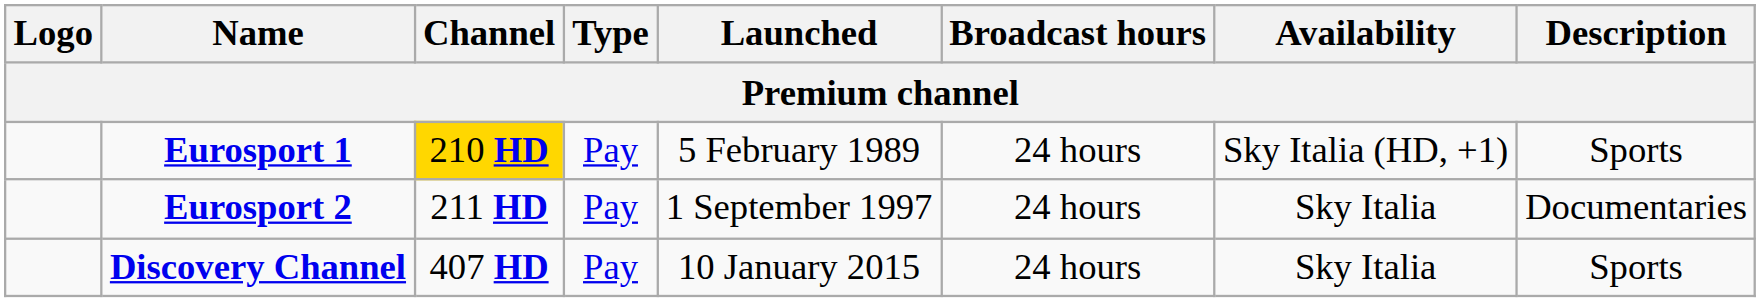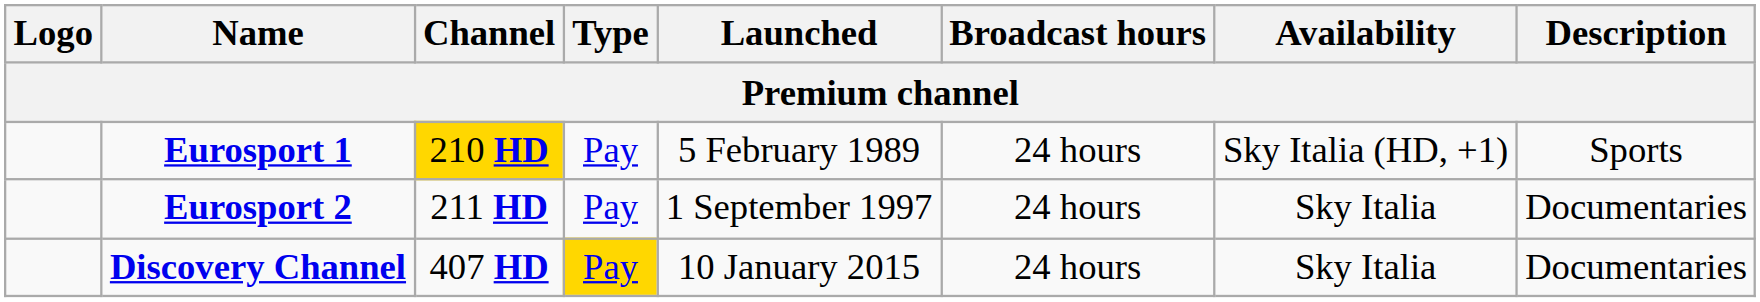Discovery Channel | Type: no background -> gold background
Discovery Channel | Description: Sports -> Documentaries
